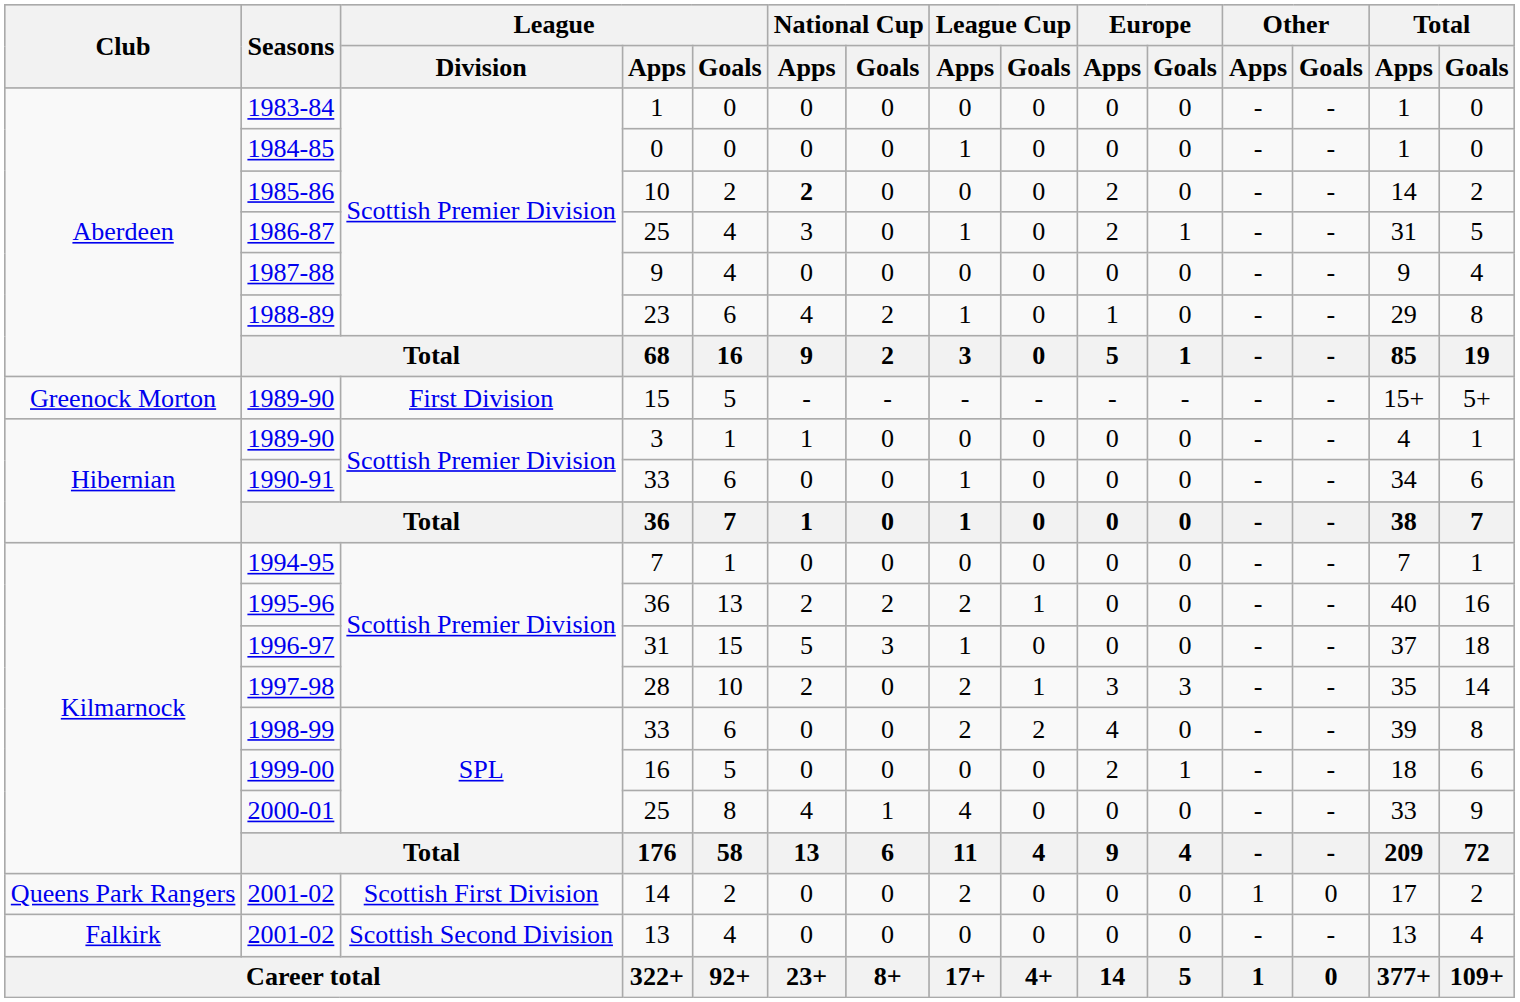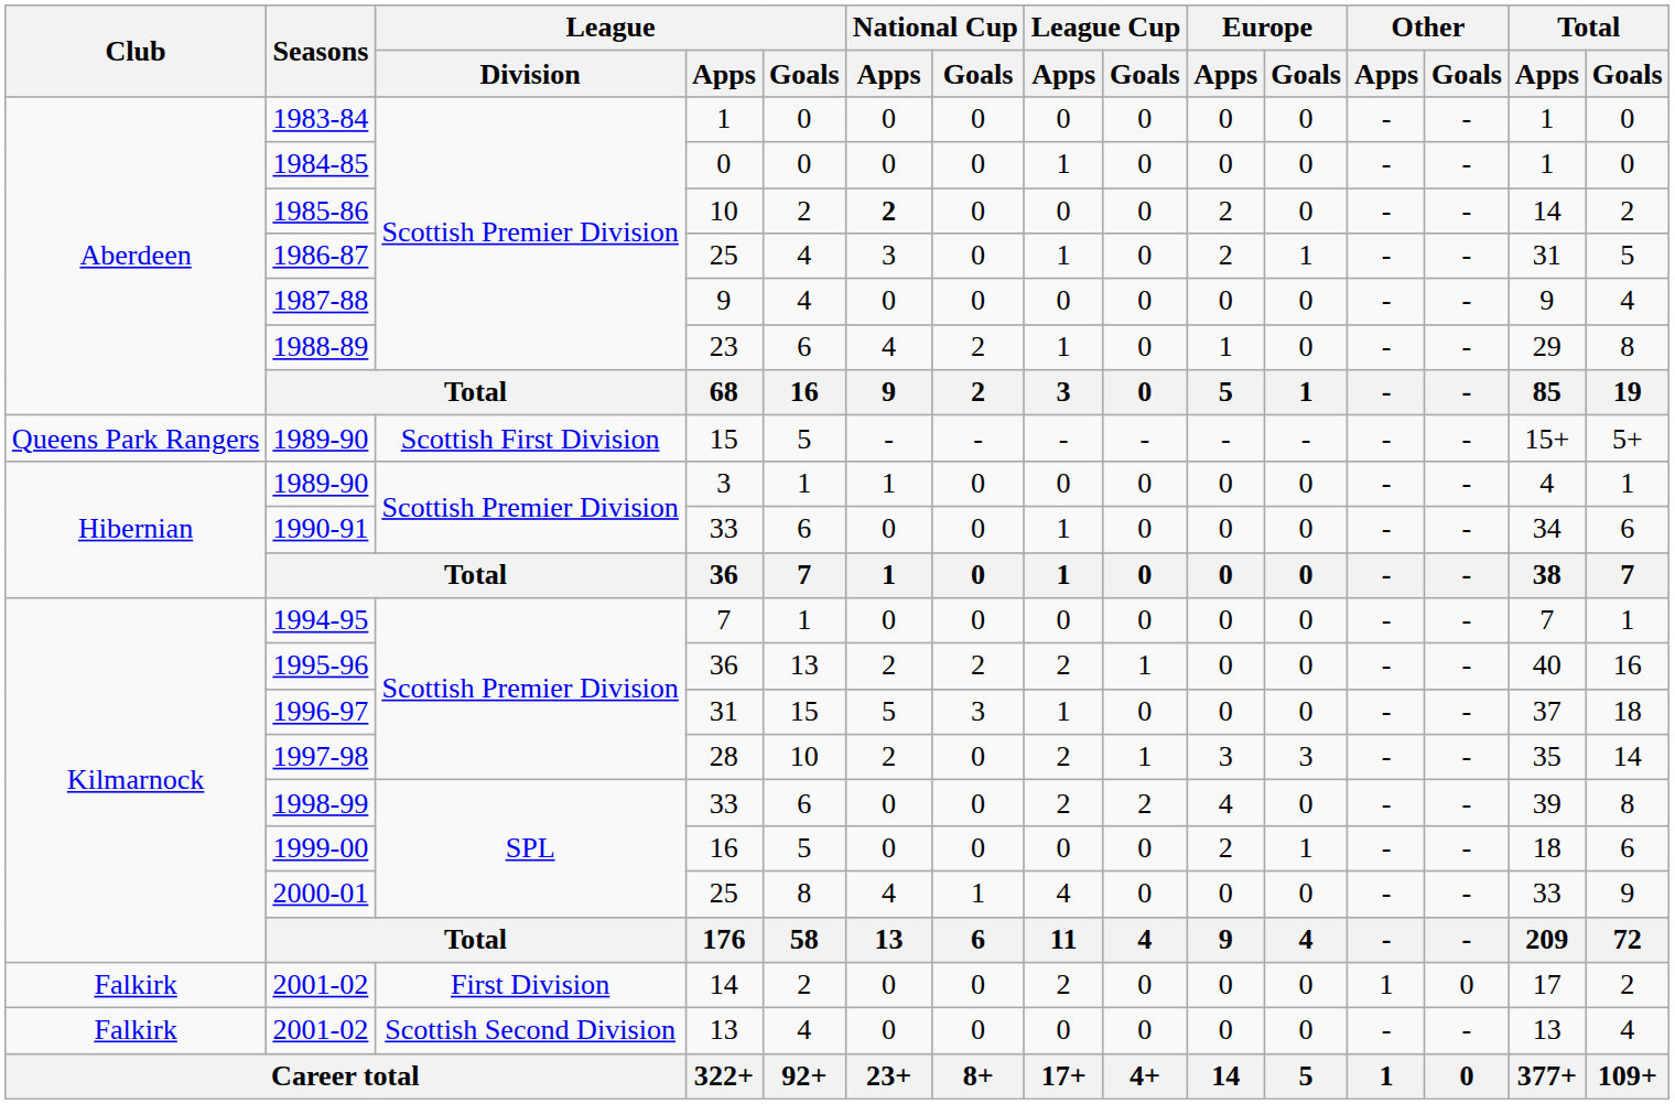1989-90 / 15 | Club: Greenock Morton -> Queens Park Rangers
1989-90 / 15 | League / Division: First Division -> Scottish First Division
2001-02 / 14 | Club: Queens Park Rangers -> Falkirk
2001-02 / 14 | League / Division: Scottish First Division -> First Division
